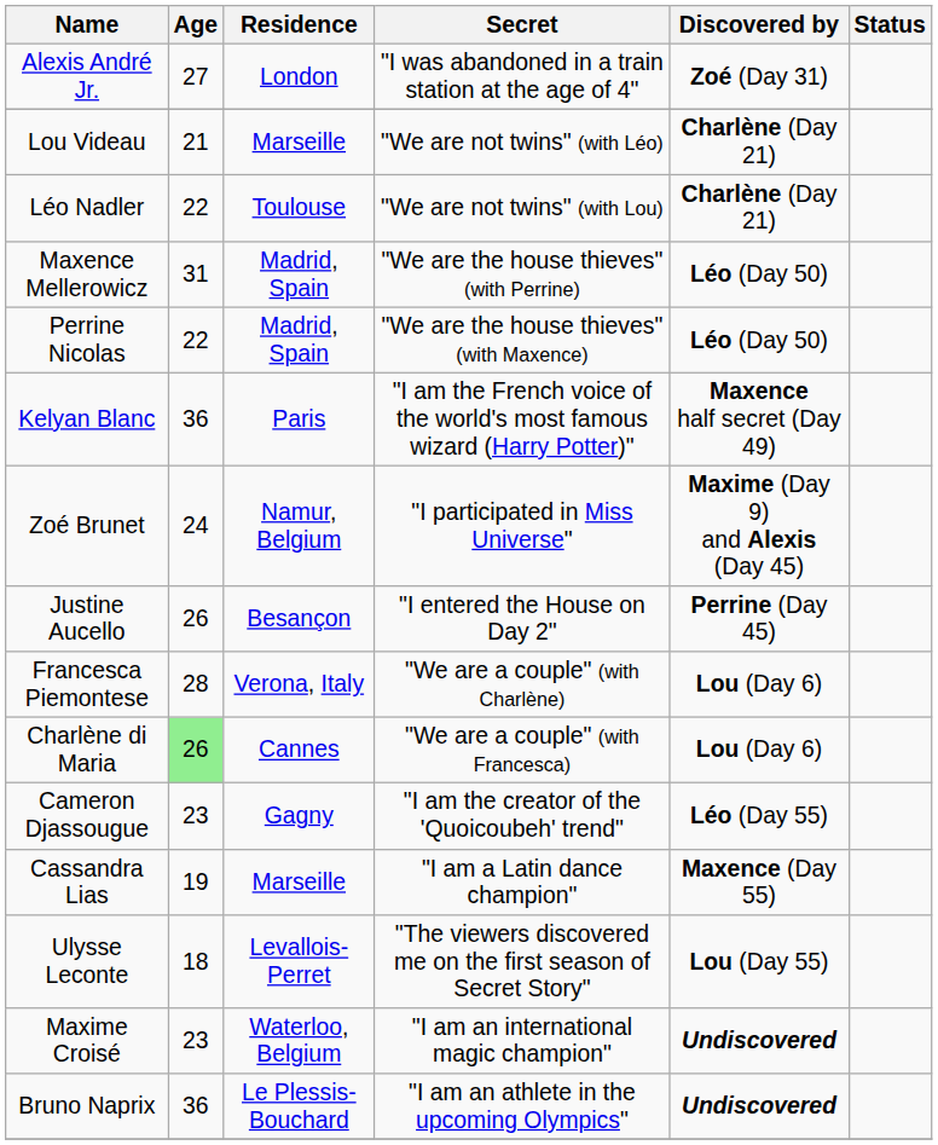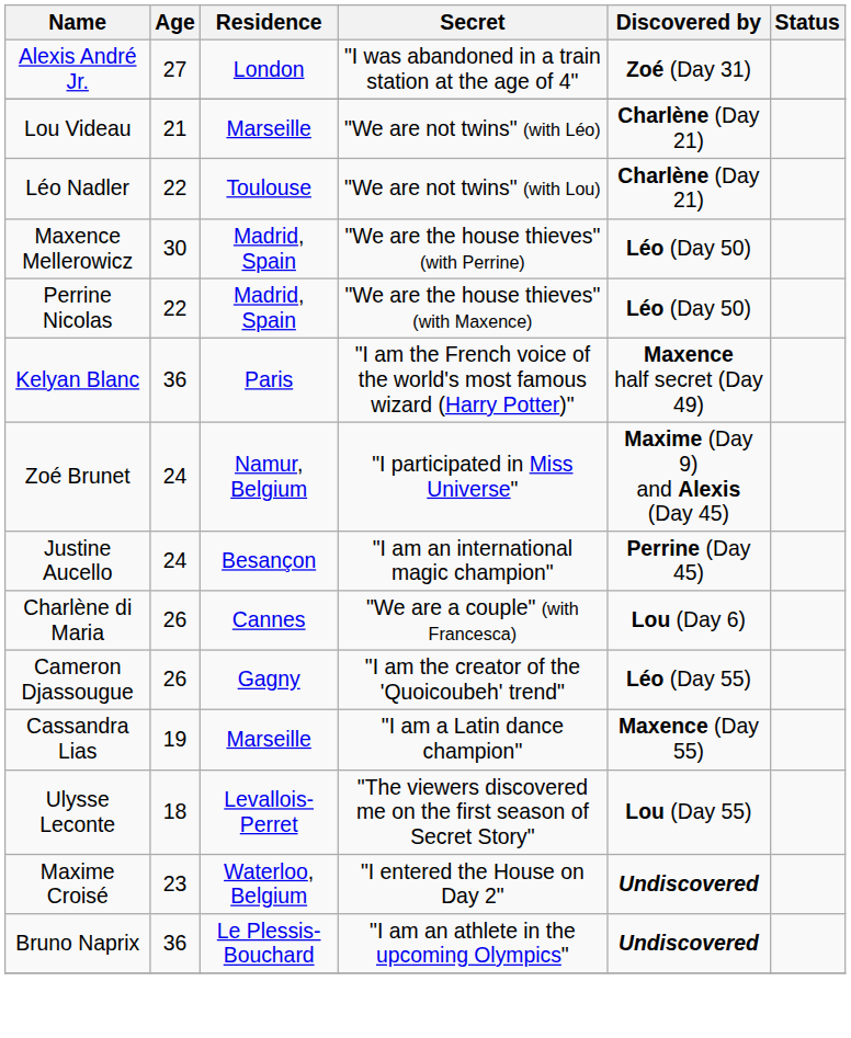Maxence Mellerowicz | Age: 31 -> 30
Justine Aucello | Age: 26 -> 24
Justine Aucello | Secret: "I entered the House on Day 2" -> "I am an international magic champion"
- row: Francesca Piemontese | 28 | Verona, Italy | "We are a couple" (with Charlène) | Lou (Day 6)
Charlène di Maria | Age: lightgreen background -> no background
Cameron Djassougue | Age: 23 -> 26
Maxime Croisé | Secret: "I am an international magic champion" -> "I entered the House on Day 2"
